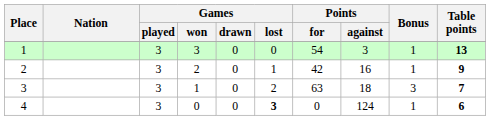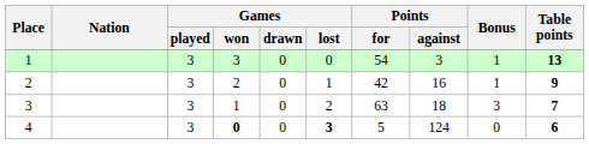4 | Games / won: normal -> bold
4 | Points / for: 0 -> 5
4 | Bonus: 1 -> 0
